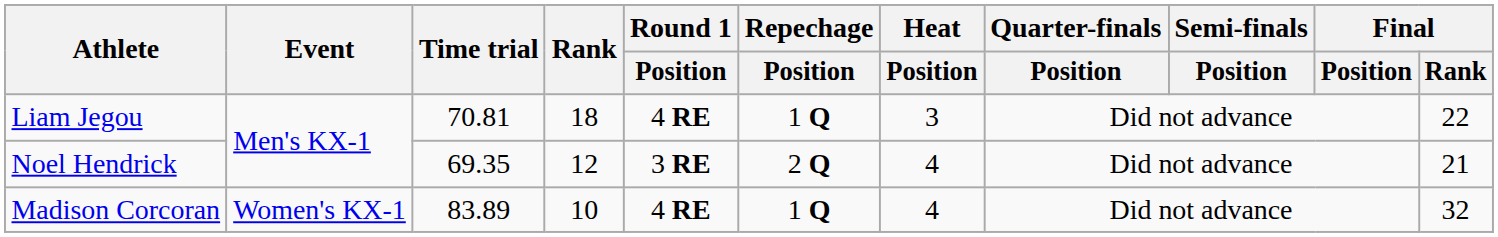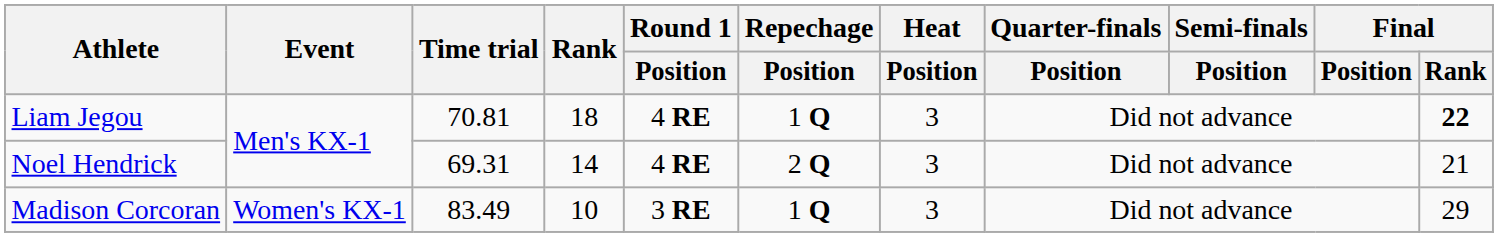Liam Jegou | Final / Rank: normal -> bold
Noel Hendrick | Time trial: 69.35 -> 69.31
Noel Hendrick | Rank: 12 -> 14
Noel Hendrick | Round 1 / Position: 3 RE -> 4 RE
Noel Hendrick | Heat / Position: 4 -> 3
Madison Corcoran | Time trial: 83.89 -> 83.49
Madison Corcoran | Round 1 / Position: 4 RE -> 3 RE
Madison Corcoran | Heat / Position: 4 -> 3
Madison Corcoran | Final / Rank: 32 -> 29
